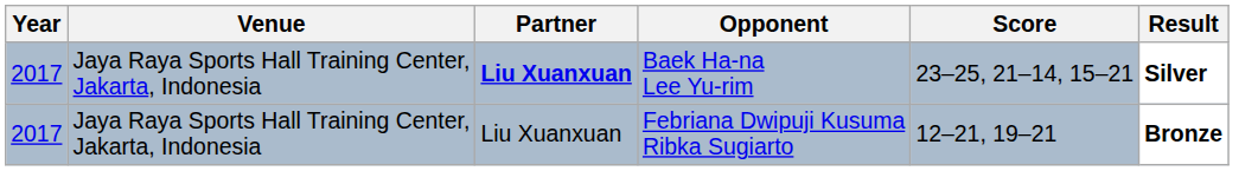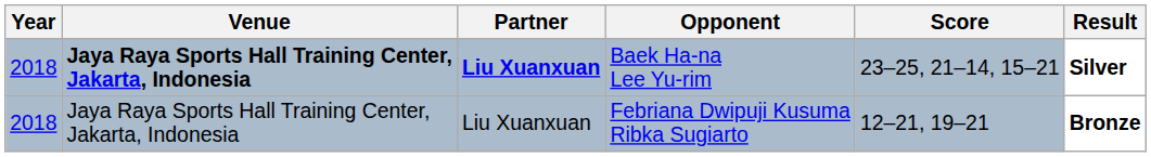Baek Ha-na Lee Yu-rim | Year: 2017 -> 2018
Baek Ha-na Lee Yu-rim | Venue: normal -> bold
Febriana Dwipuji Kusuma Ribka Sugiarto | Year: 2017 -> 2018
